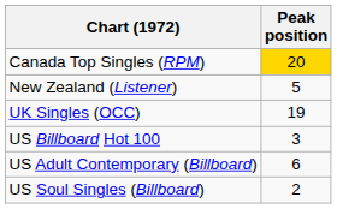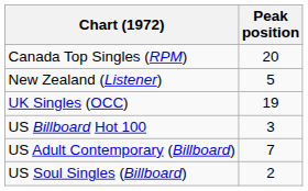Canada Top Singles (RPM) | Peak position: gold background -> no background
US Adult Contemporary (Billboard) | Peak position: 6 -> 7
